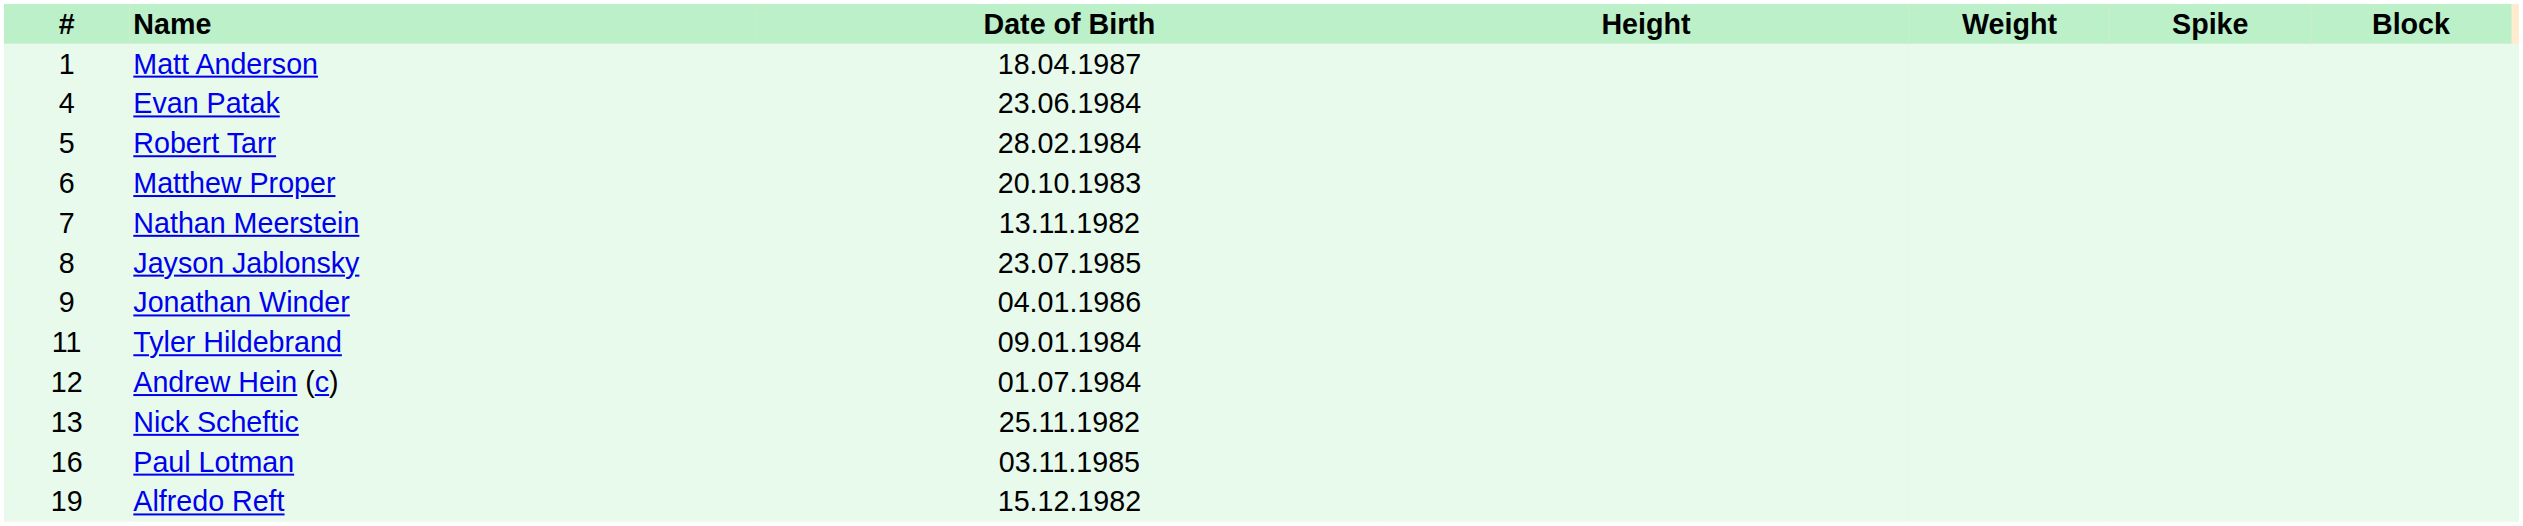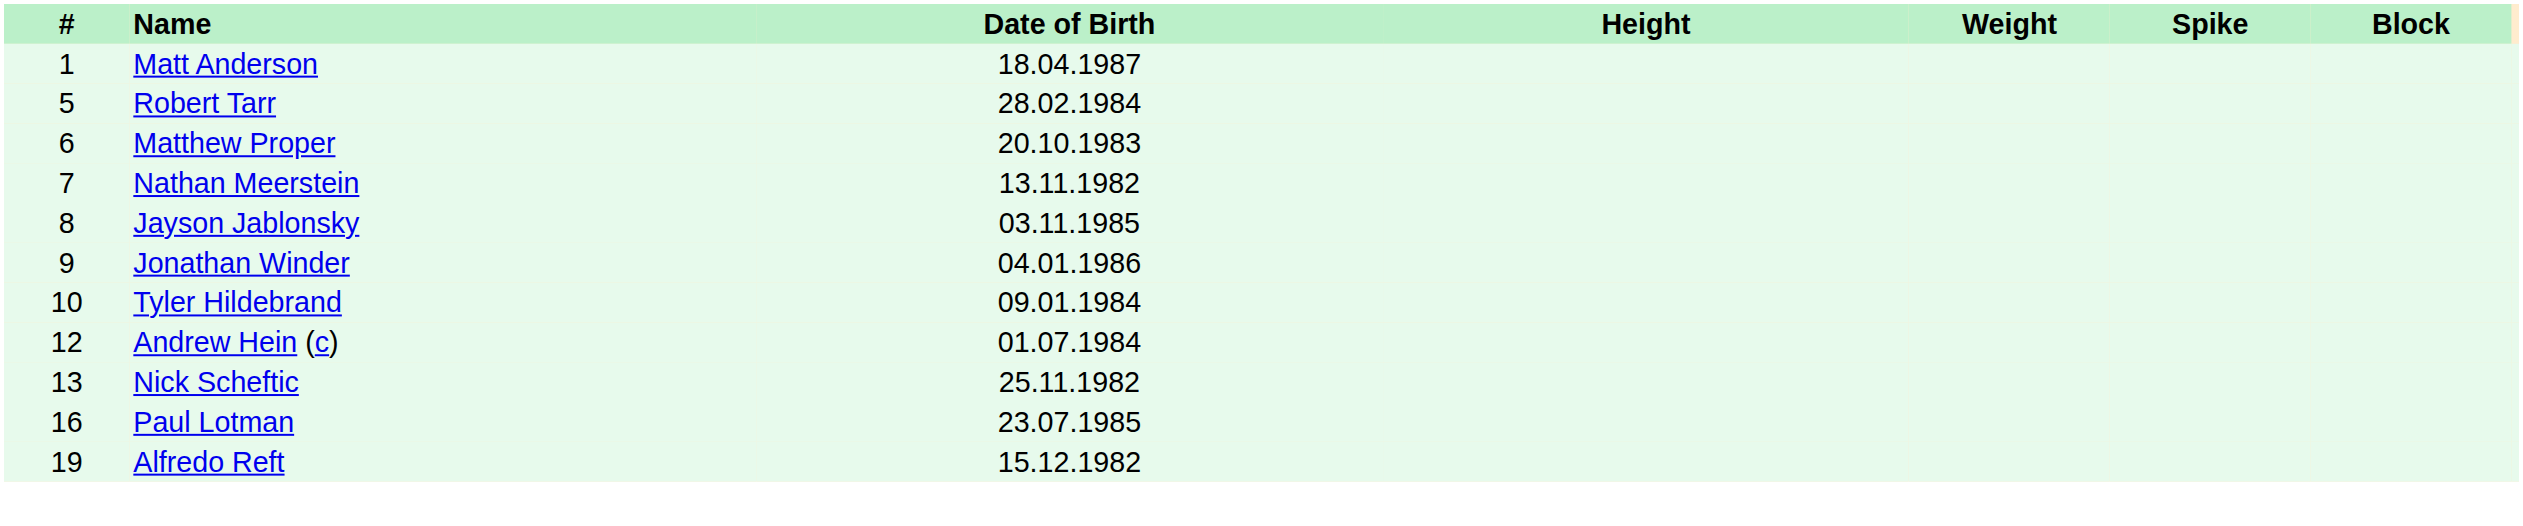- row: 4 | Evan Patak | 23.06.1984
Jayson Jablonsky | Date of Birth: 23.07.1985 -> 03.11.1985
Tyler Hildebrand | #: 11 -> 10
Paul Lotman | Date of Birth: 03.11.1985 -> 23.07.1985
